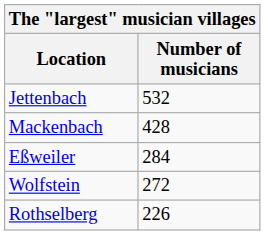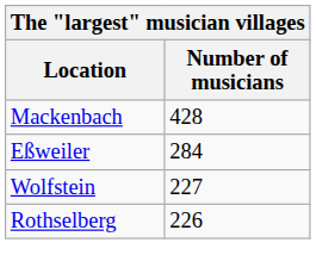- row: Jettenbach | 532
Wolfstein | Number of musicians: 272 -> 227
